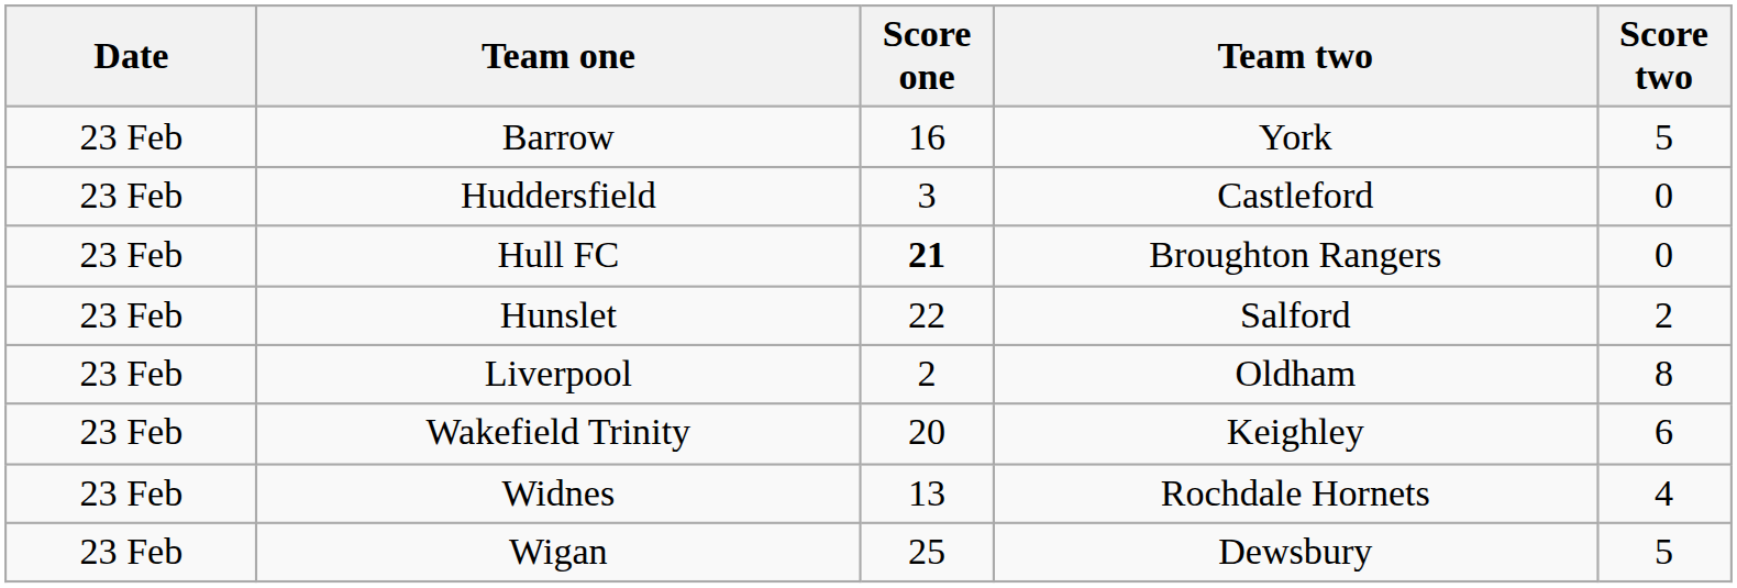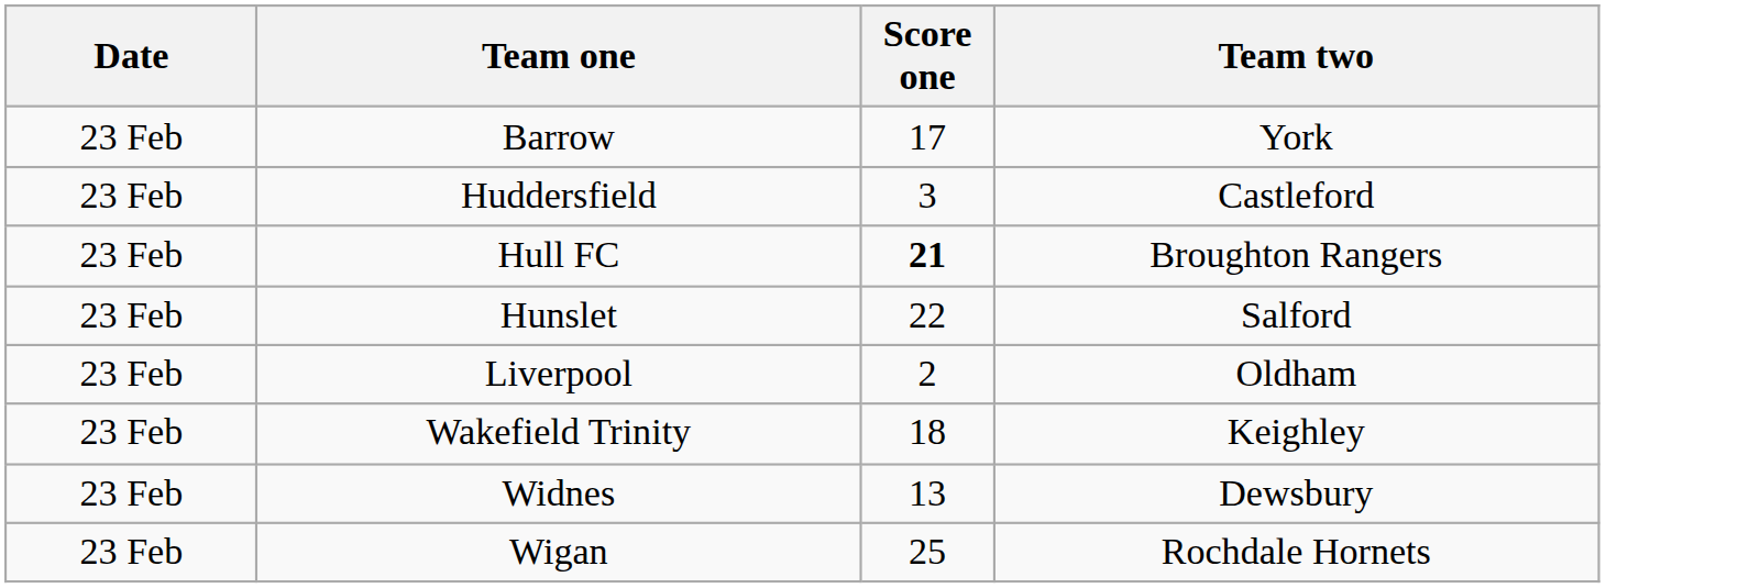- column: Score two | 5 | 0 | 0 | 2 | 8 | 6 | 4 | 5
Barrow | Score one: 16 -> 17
Wakefield Trinity | Score one: 20 -> 18
Widnes | Team two: Rochdale Hornets -> Dewsbury
Wigan | Team two: Dewsbury -> Rochdale Hornets
